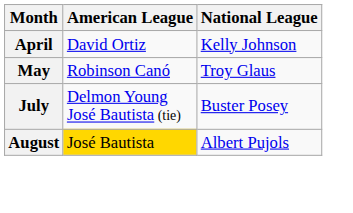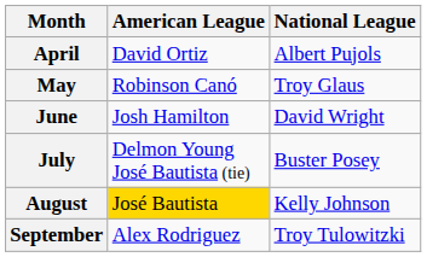April | National League: Kelly Johnson -> Albert Pujols
+ row: June | Josh Hamilton | David Wright
August | National League: Albert Pujols -> Kelly Johnson
+ row: September | Alex Rodriguez | Troy Tulowitzki
